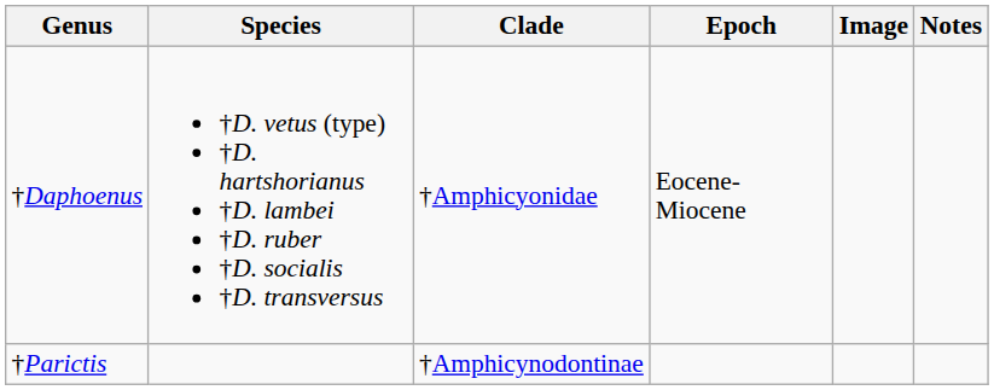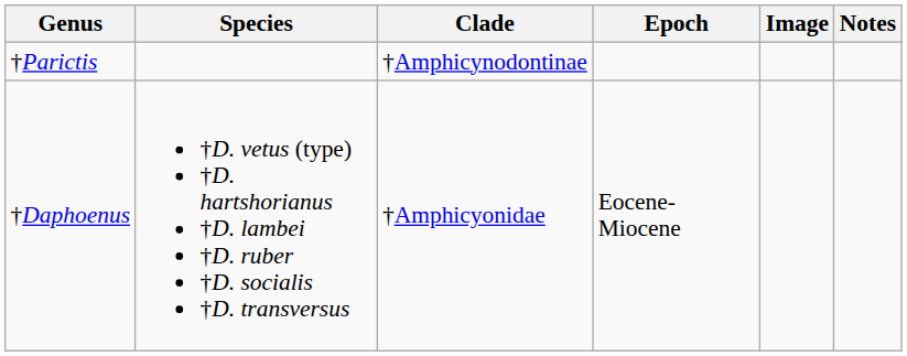rows swapped: †Daphoenus <-> †Parictis
